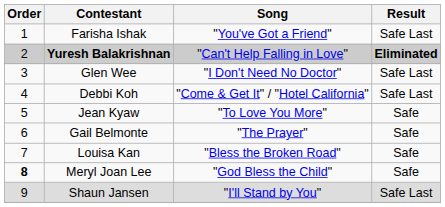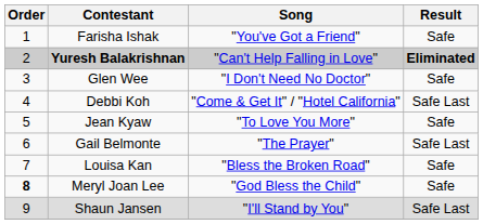Farisha Ishak | Result: Safe Last -> Safe
Glen Wee | Result: Safe Last -> Safe
Gail Belmonte | Result: Safe -> Safe Last
